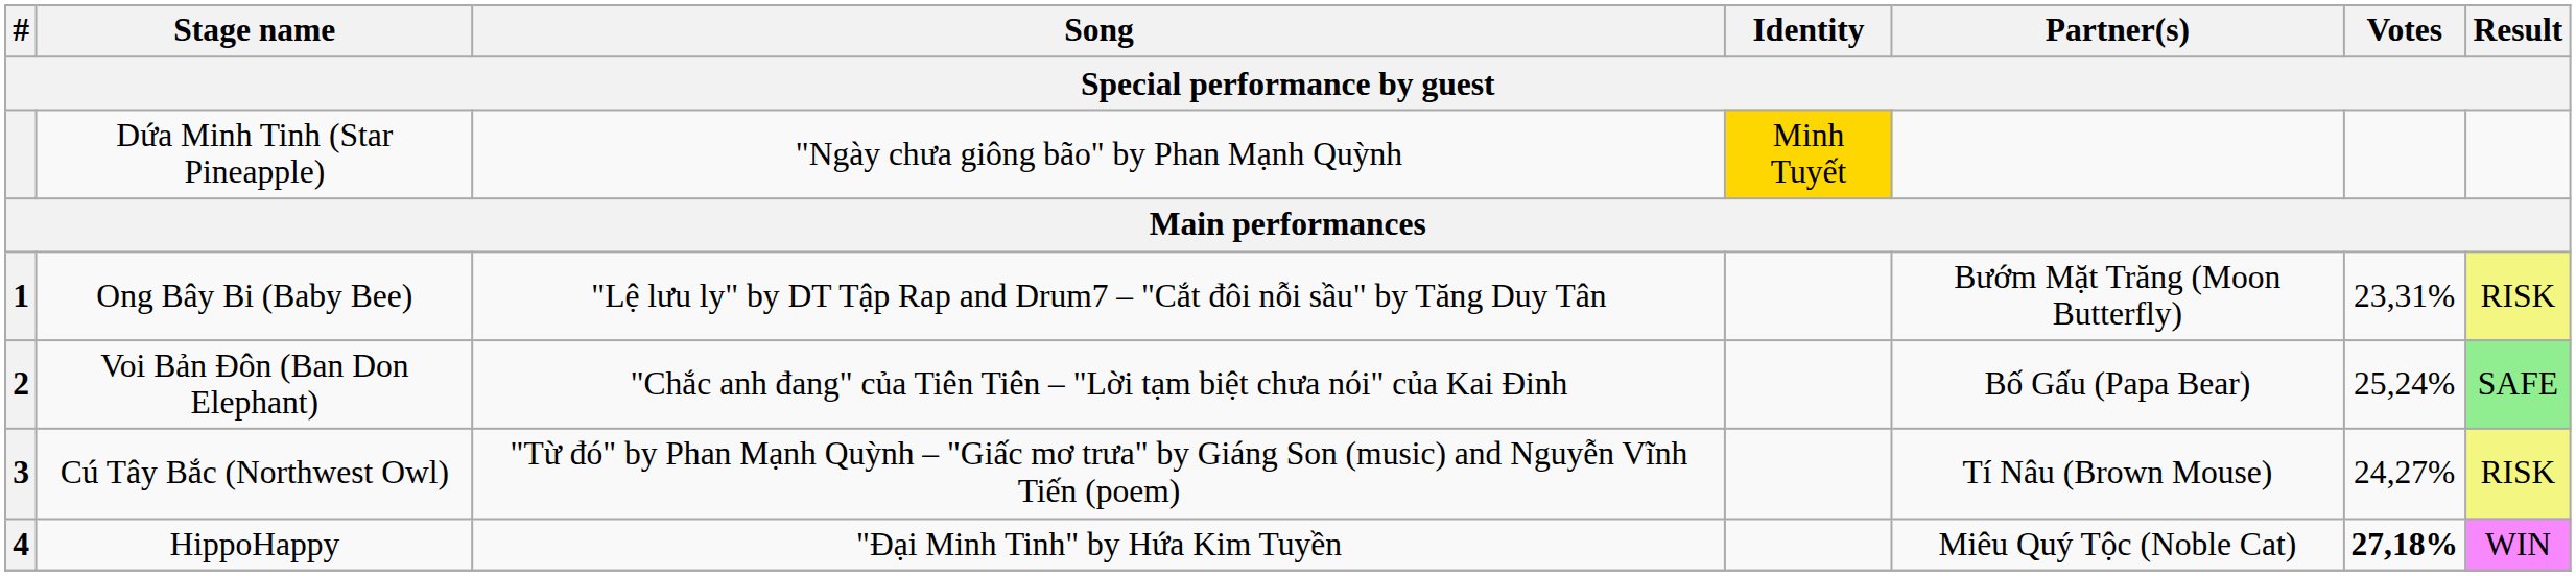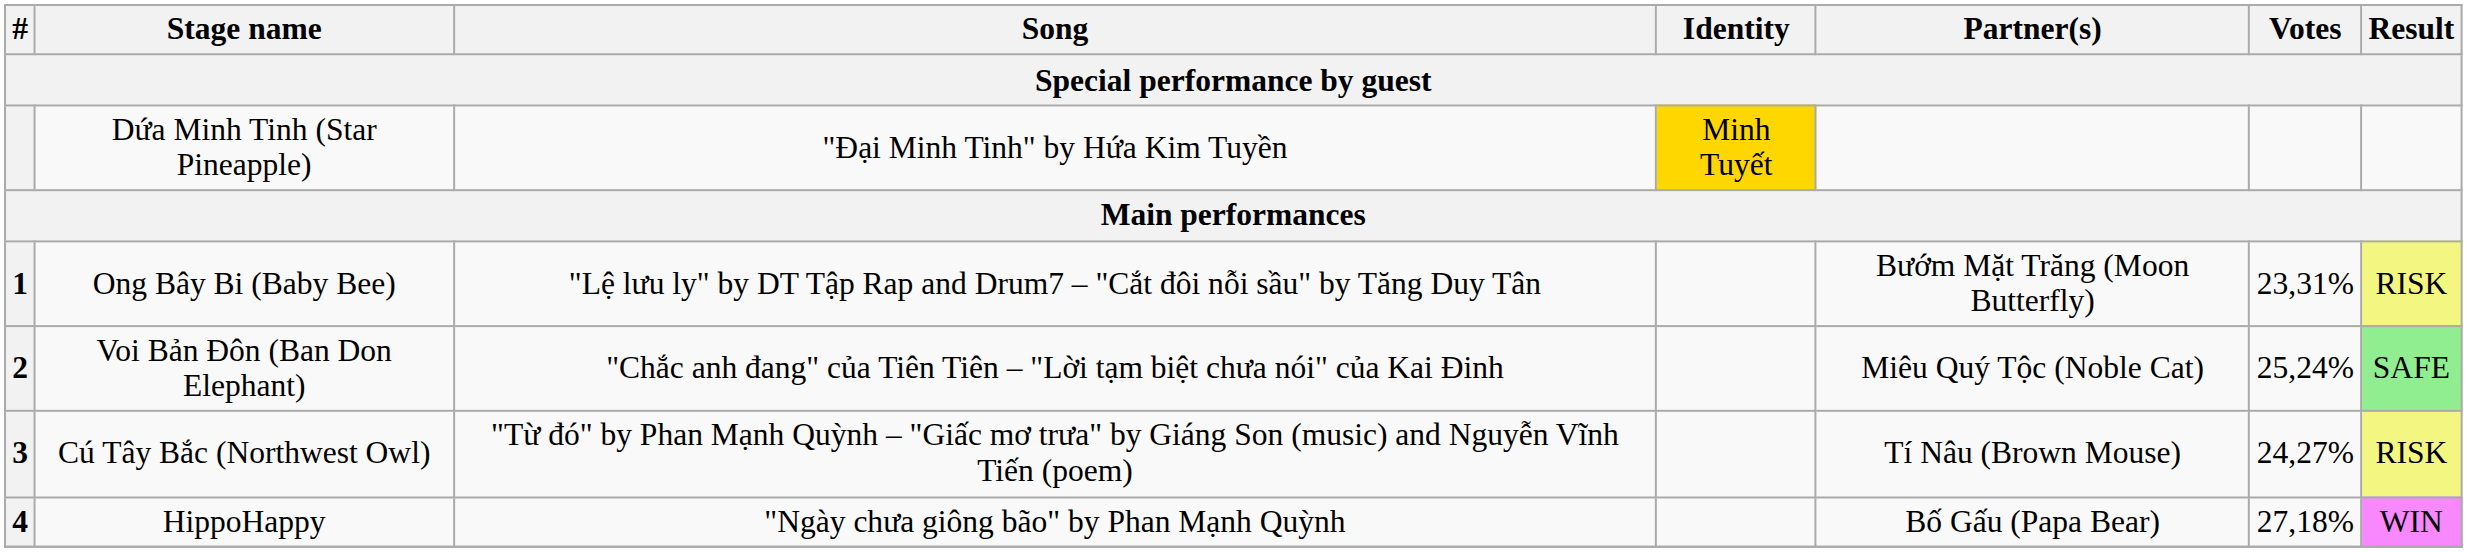Dứa Minh Tinh (Star Pineapple) | Song: "Ngày chưa giông bão" by Phan Mạnh Quỳnh -> "Đại Minh Tinh" by Hứa Kim Tuyền
Voi Bản Đôn (Ban Don Elephant) | Partner(s): Bố Gấu (Papa Bear) -> Miêu Quý Tộc (Noble Cat)
HippoHappy | Song: "Đại Minh Tinh" by Hứa Kim Tuyền -> "Ngày chưa giông bão" by Phan Mạnh Quỳnh
HippoHappy | Partner(s): Miêu Quý Tộc (Noble Cat) -> Bố Gấu (Papa Bear)
HippoHappy | Votes: bold -> normal
